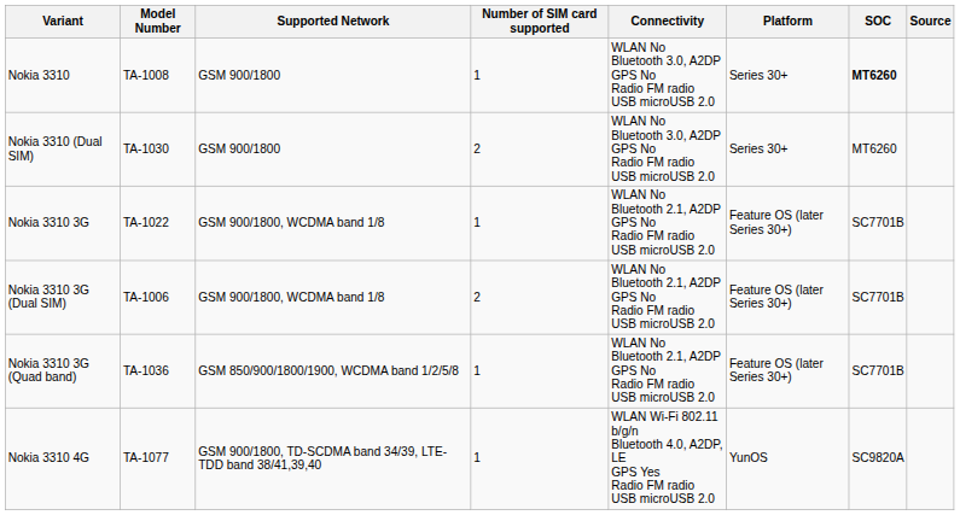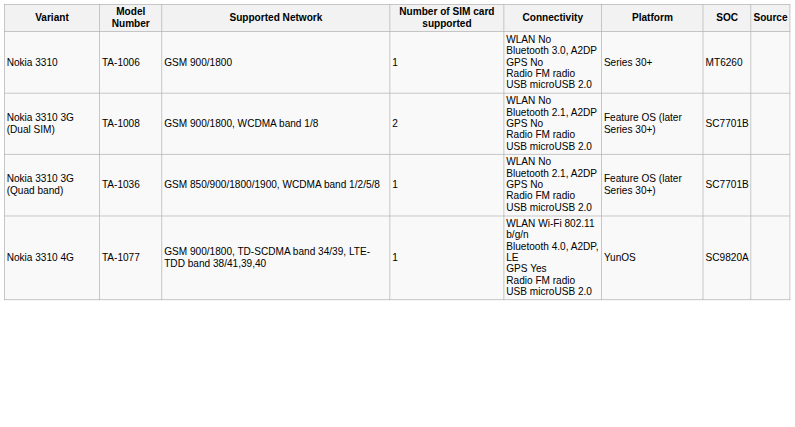Nokia 3310 | Model Number: TA-1008 -> TA-1006
Nokia 3310 | SOC: bold -> normal
- row: Nokia 3310 (Dual SIM) | TA-1030 | GSM 900/1800 | 2 | WLAN No Bluetooth 3.0, A2DP GPS No Radio FM radio USB microUSB 2.0 | Series 30+ | MT6260
- row: Nokia 3310 3G | TA-1022 | GSM 900/1800, WCDMA band 1/8 | 1 | WLAN No Bluetooth 2.1, A2DP GPS No Radio FM radio USB microUSB 2.0 | Feature OS (later Series 30+) | SC7701B
Nokia 3310 3G (Dual SIM) | Model Number: TA-1006 -> TA-1008
